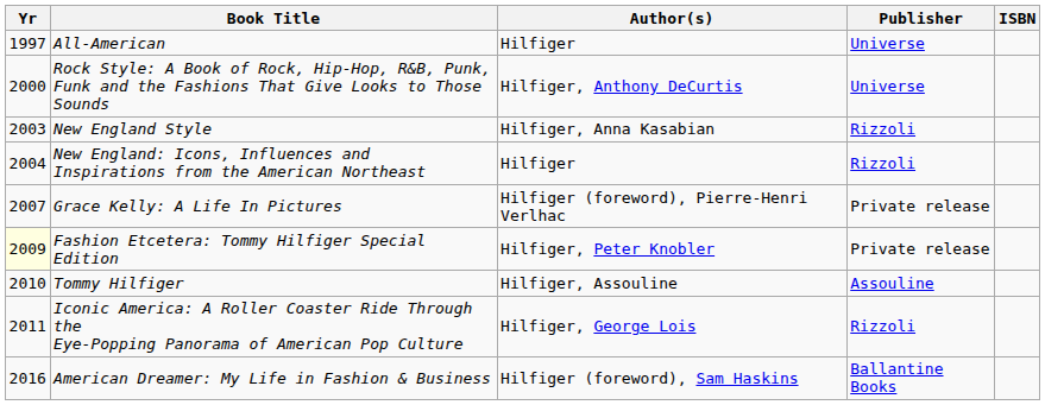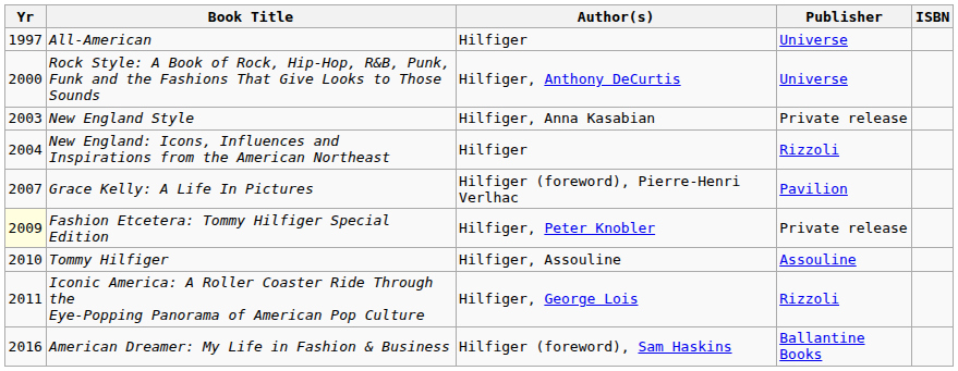New England Style | Publisher: Rizzoli -> Private release
Grace Kelly: A Life In Pictures | Publisher: Private release -> Pavilion
